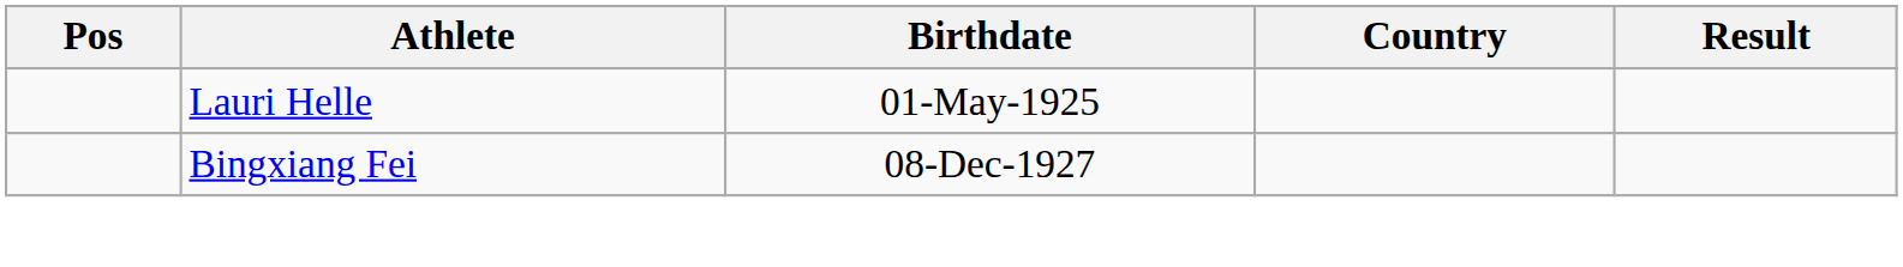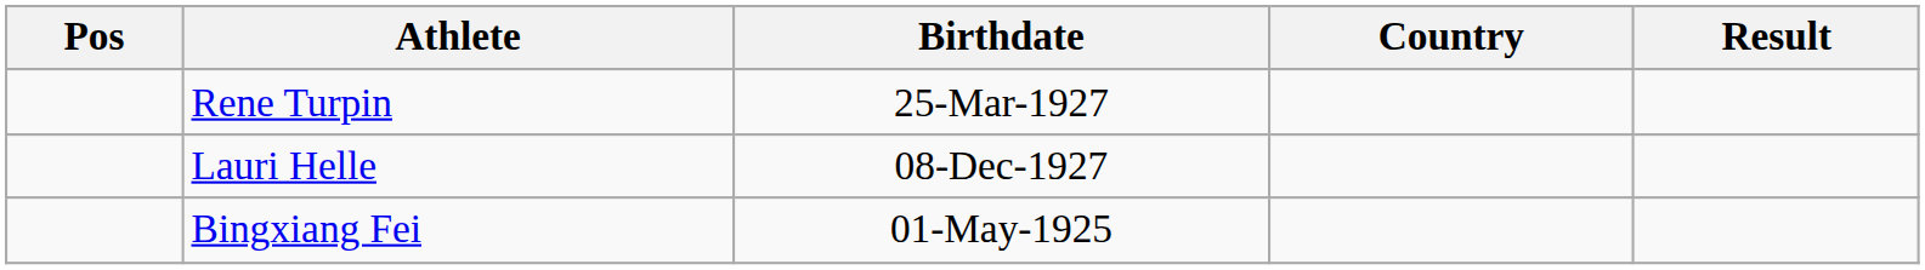+ row: Rene Turpin | 25-Mar-1927
Lauri Helle | Birthdate: 01-May-1925 -> 08-Dec-1927
Bingxiang Fei | Birthdate: 08-Dec-1927 -> 01-May-1925
